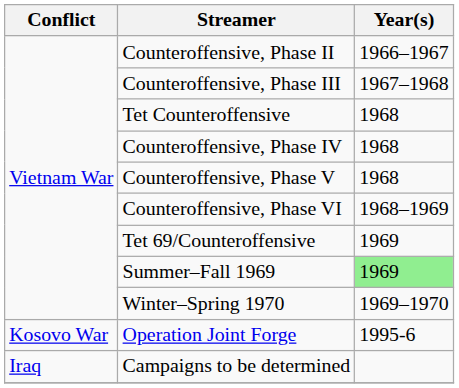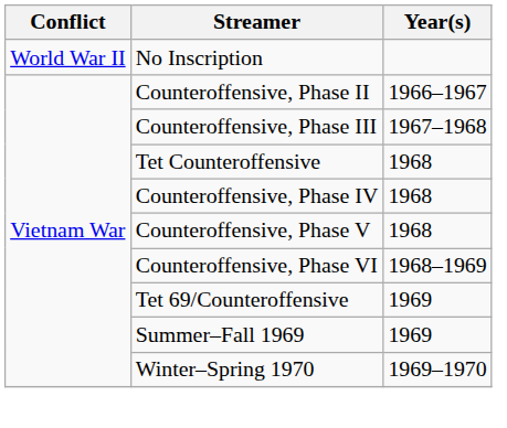+ row: World War II | No Inscription
Summer–Fall 1969 | Year(s): lightgreen background -> no background
- row: Kosovo War | Operation Joint Forge | 1995-6
- row: Iraq | Campaigns to be determined
